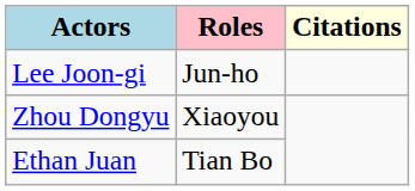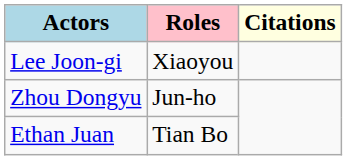Lee Joon-gi | Roles: Jun-ho -> Xiaoyou
Zhou Dongyu | Roles: Xiaoyou -> Jun-ho
